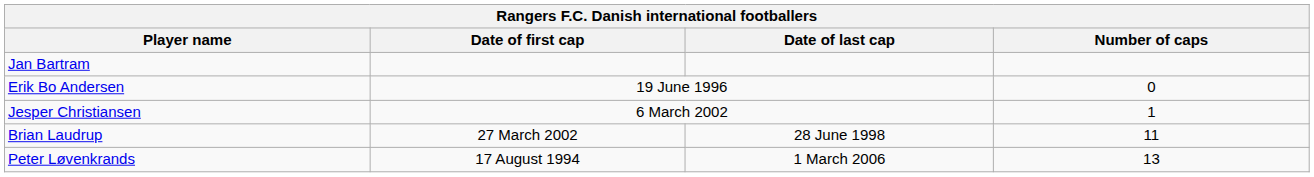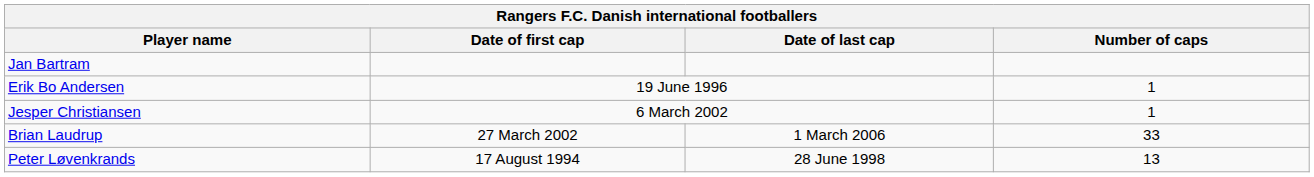Erik Bo Andersen | Number of caps: 0 -> 1
Brian Laudrup | Date of last cap: 28 June 1998 -> 1 March 2006
Brian Laudrup | Number of caps: 11 -> 33
Peter Løvenkrands | Date of last cap: 1 March 2006 -> 28 June 1998
